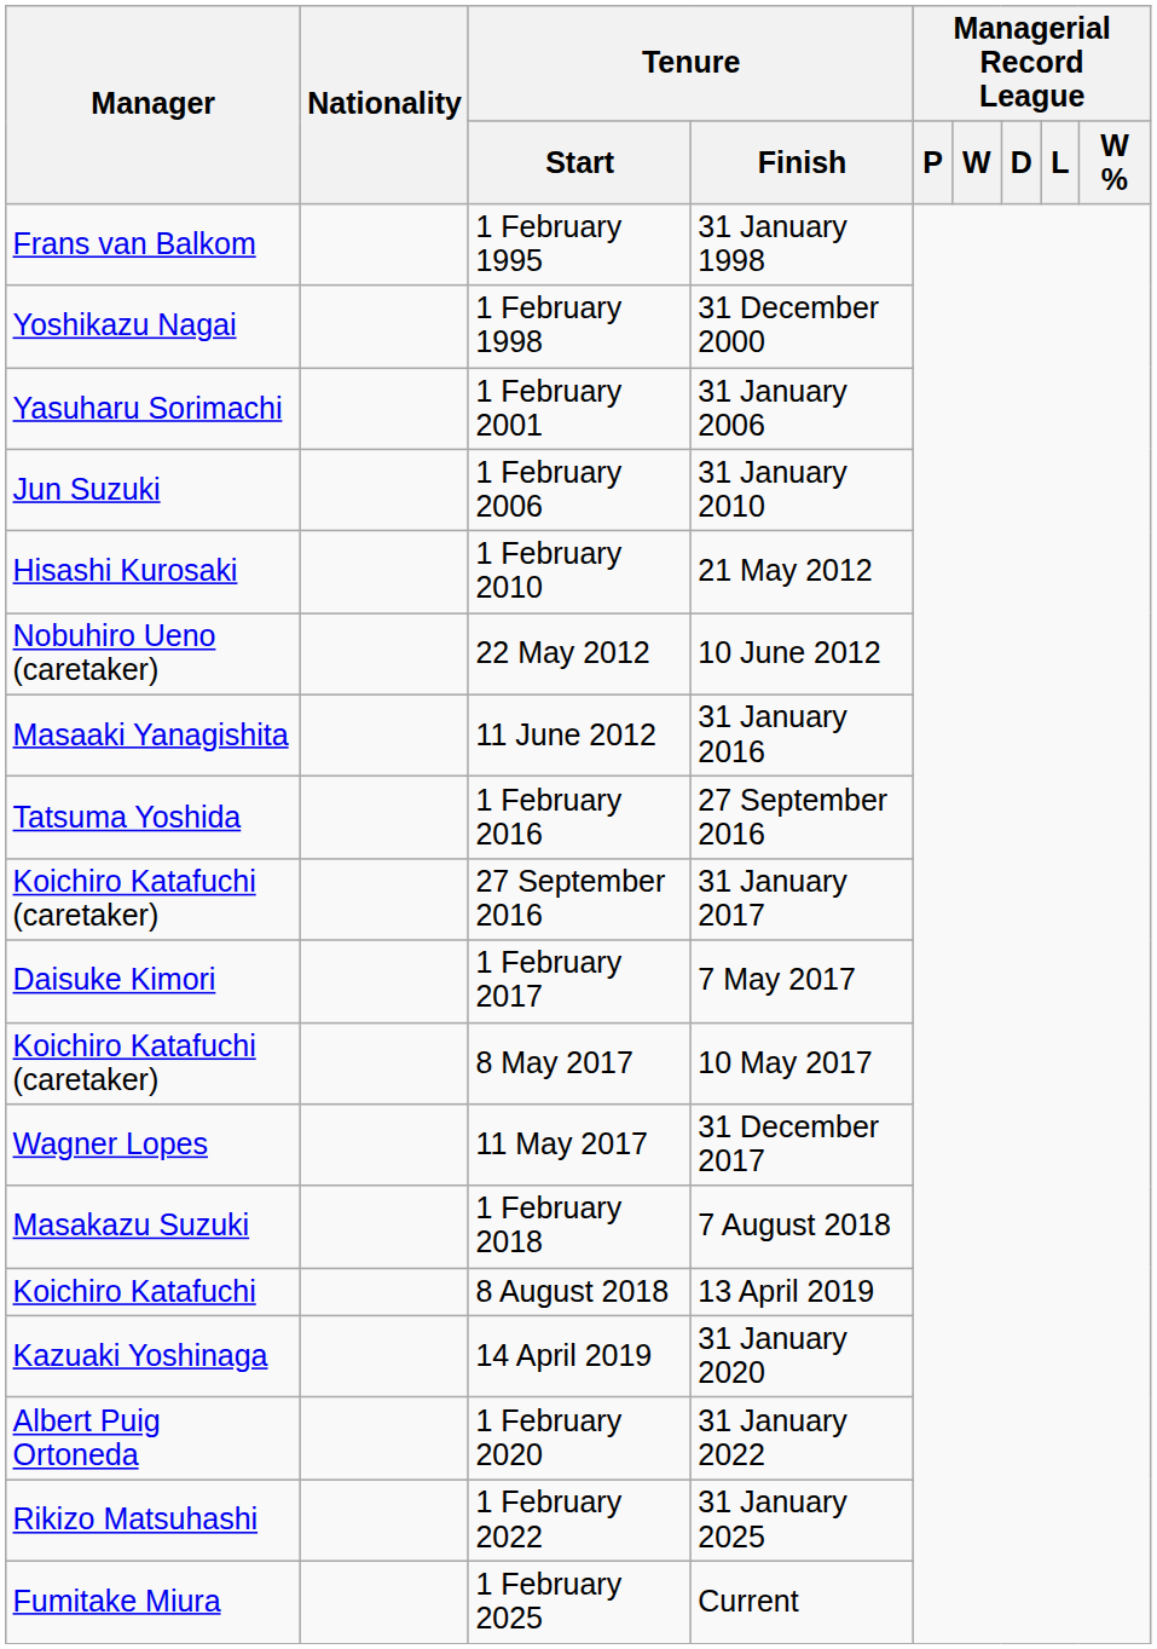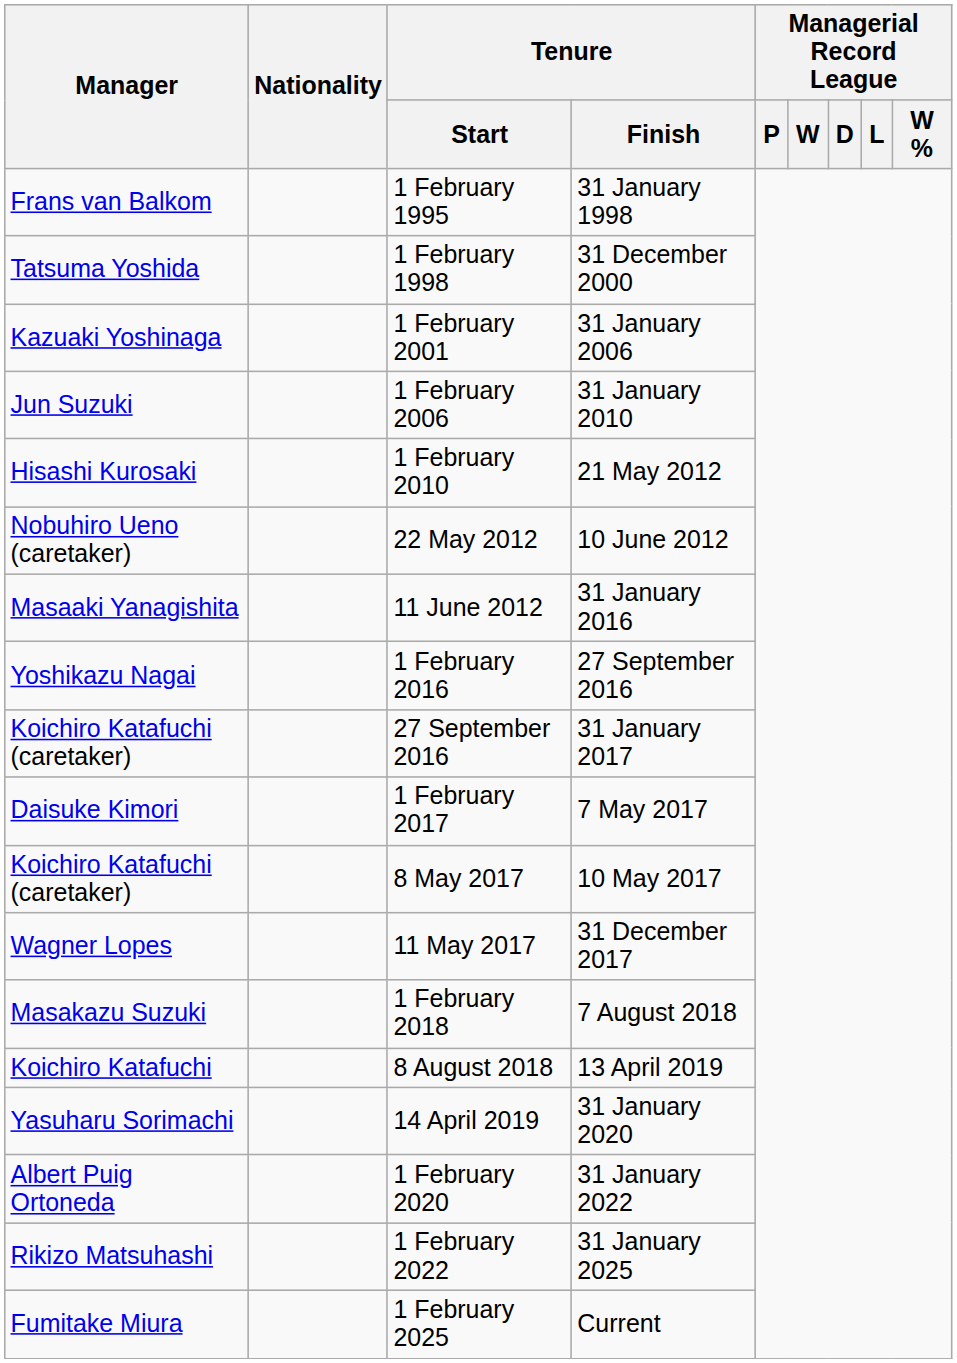1 February 1998 | Manager: Yoshikazu Nagai -> Tatsuma Yoshida
1 February 2001 | Manager: Yasuharu Sorimachi -> Kazuaki Yoshinaga
1 February 2016 | Manager: Tatsuma Yoshida -> Yoshikazu Nagai
14 April 2019 | Manager: Kazuaki Yoshinaga -> Yasuharu Sorimachi
